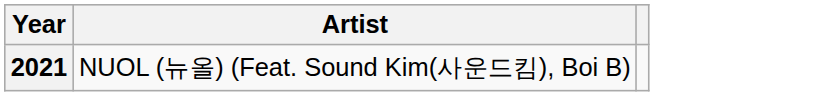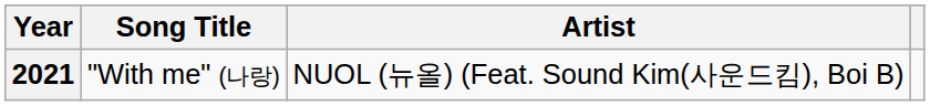+ column: Song Title | "With me" (나랑)
